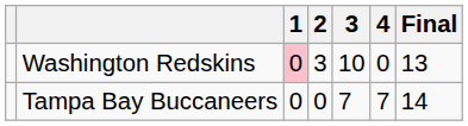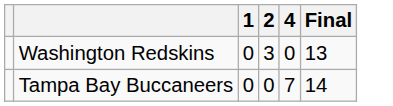- column: 3 | 10 | 7
Washington Redskins | 1: pink background -> no background
